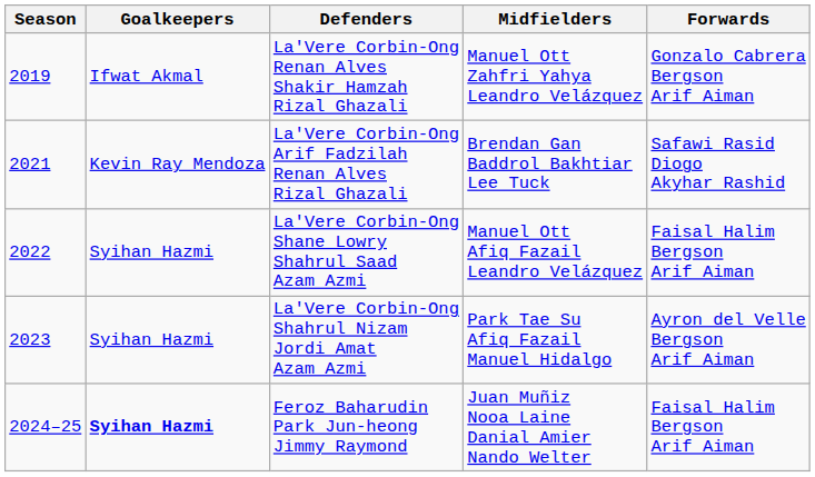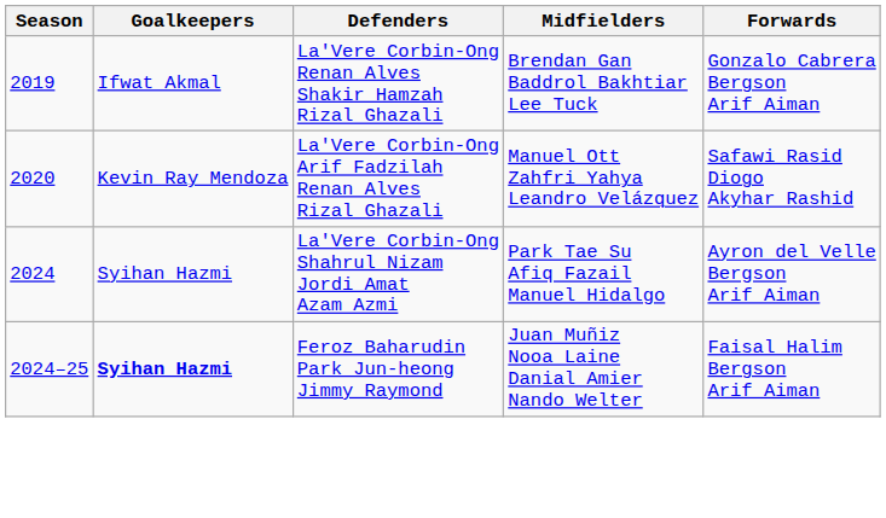La'Vere Corbin-Ong Renan Alves Shakir Hamzah Rizal Ghazali | Midfielders: Manuel Ott Zahfri Yahya Leandro Velázquez -> Brendan Gan Baddrol Bakhtiar Lee Tuck
La'Vere Corbin-Ong Arif Fadzilah Renan Alves Rizal Ghazali | Season: 2021 -> 2020
La'Vere Corbin-Ong Arif Fadzilah Renan Alves Rizal Ghazali | Midfielders: Brendan Gan Baddrol Bakhtiar Lee Tuck -> Manuel Ott Zahfri Yahya Leandro Velázquez
- row: 2022 | Syihan Hazmi | La'Vere Corbin-Ong Shane Lowry Shahrul Saad Azam Azmi | Manuel Ott Afiq Fazail Leandro Velázquez | Faisal Halim Bergson Arif Aiman
La'Vere Corbin-Ong Shahrul Nizam Jordi Amat Azam Azmi | Season: 2023 -> 2024
